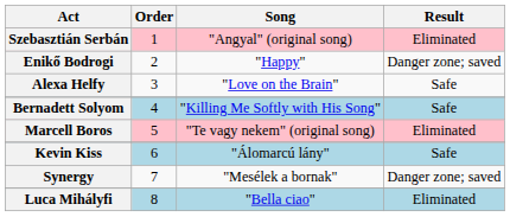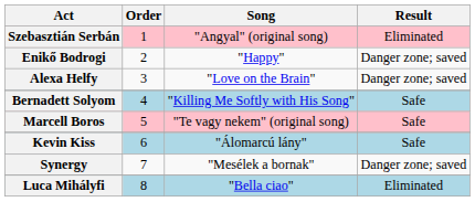Alexa Helfy | Result: Safe -> Danger zone; saved
Marcell Boros | Result: Eliminated -> Safe
